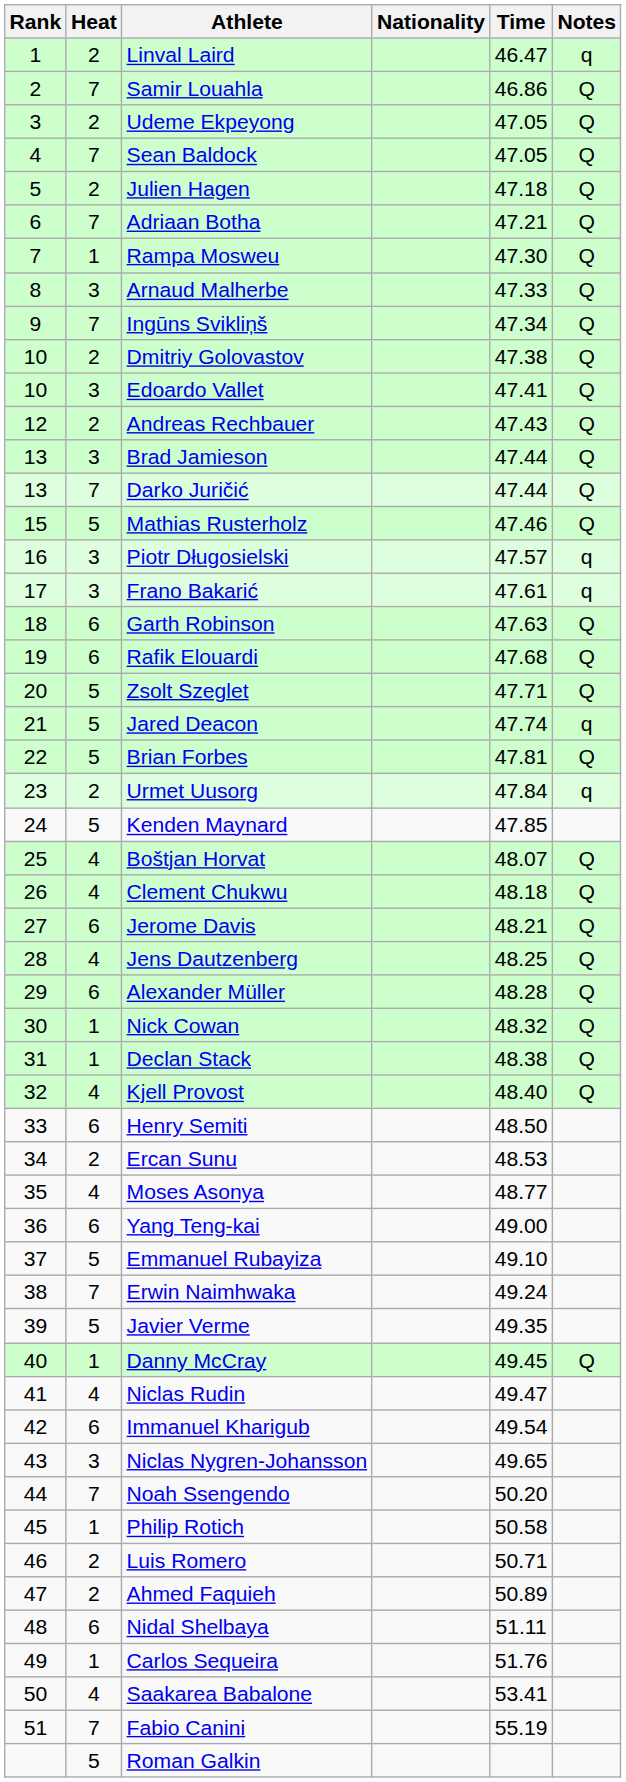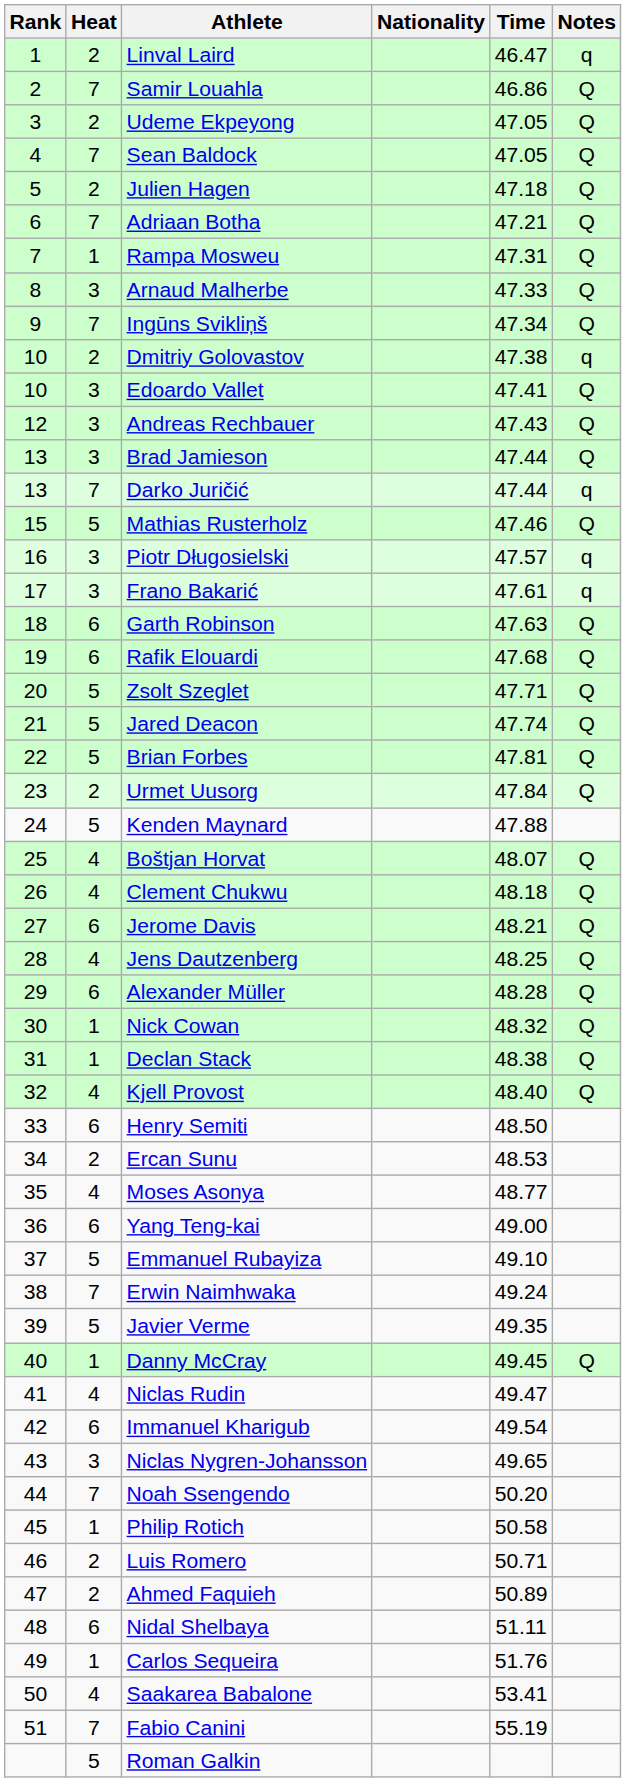Rampa Mosweu | Time: 47.30 -> 47.31
Dmitriy Golovastov | Notes: Q -> q
Andreas Rechbauer | Heat: 2 -> 3
Darko Juričić | Notes: Q -> q
Jared Deacon | Notes: q -> Q
Urmet Uusorg | Notes: q -> Q
Kenden Maynard | Time: 47.85 -> 47.88
